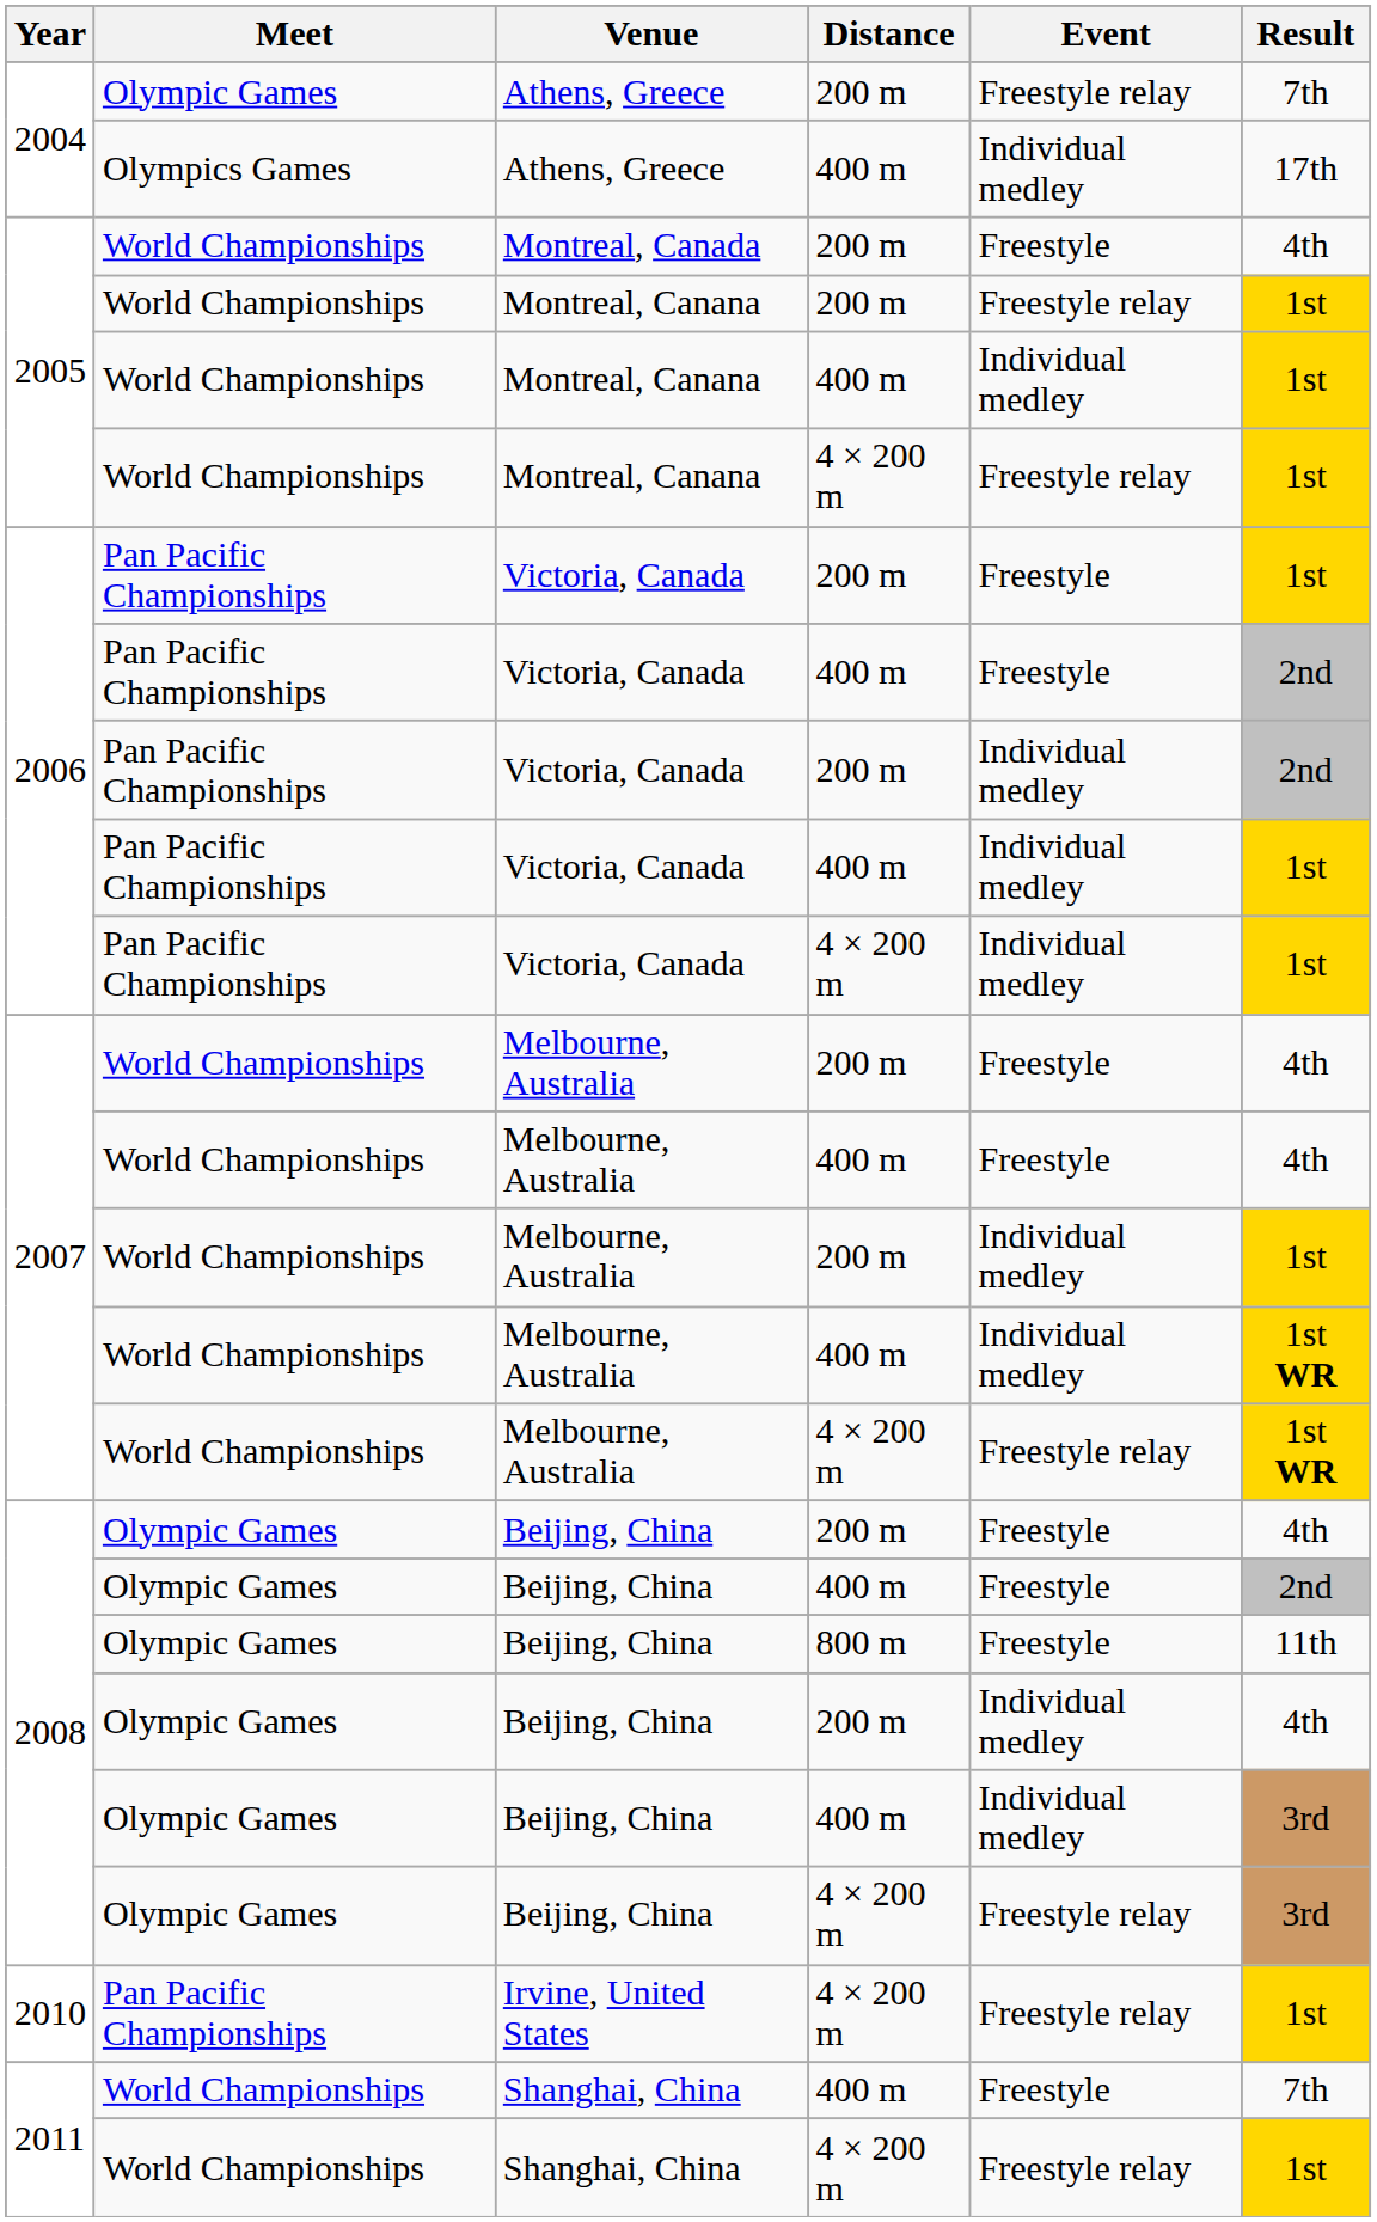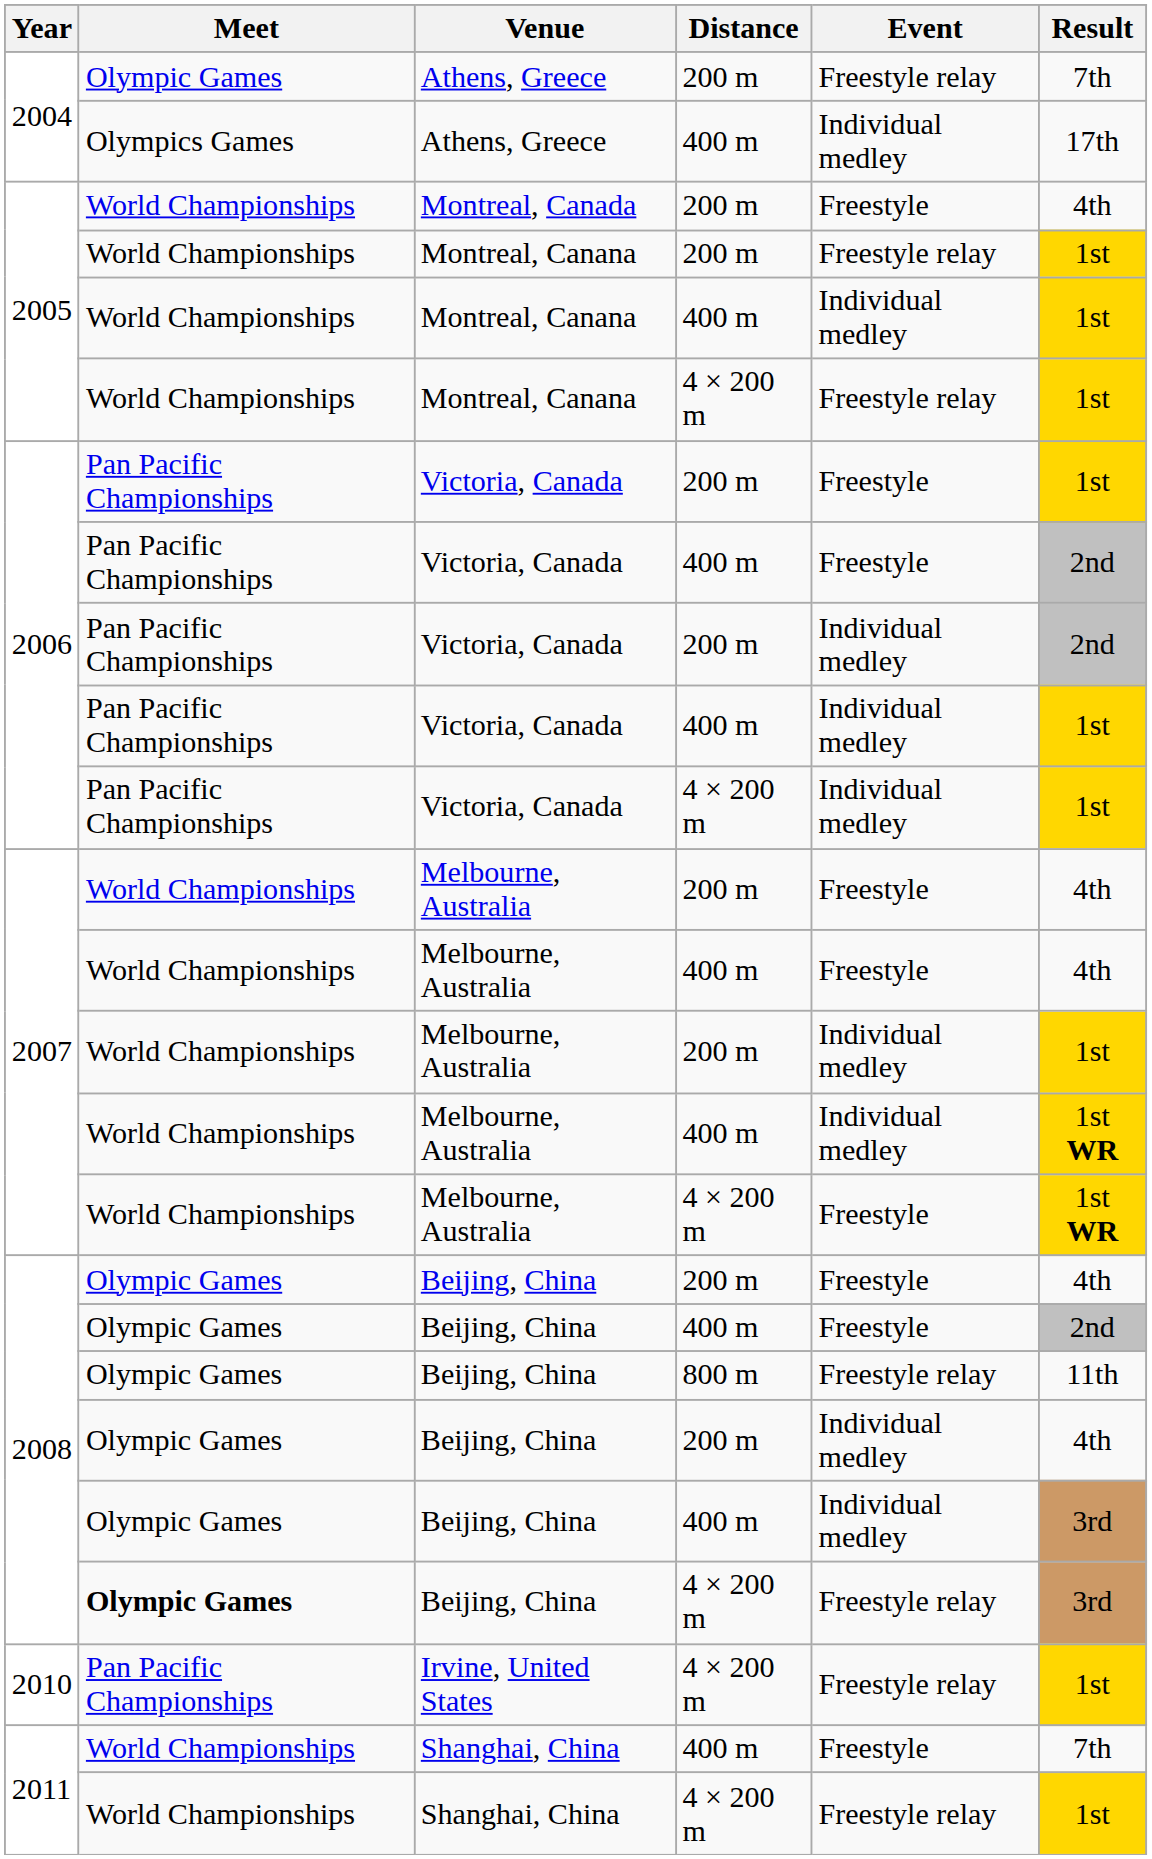Melbourne, Australia / 4 × 200 m | Event: Freestyle relay -> Freestyle
Beijing, China / 800 m | Event: Freestyle -> Freestyle relay
Beijing, China / 4 × 200 m | Meet: normal -> bold
